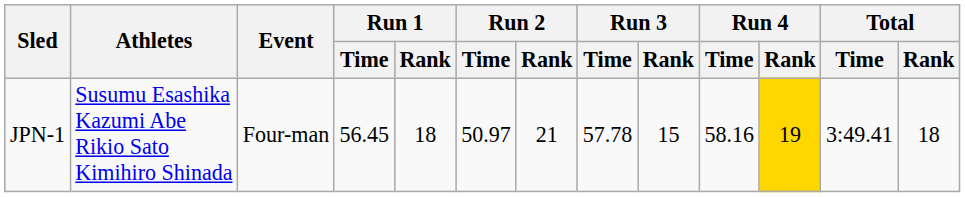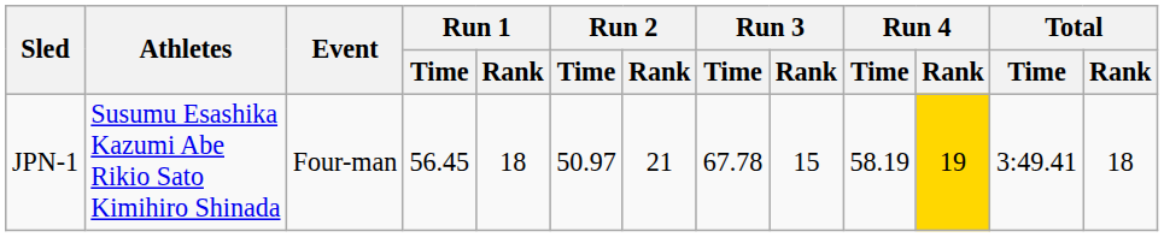JPN-1 | Run 3 / Time: 57.78 -> 67.78
JPN-1 | Run 4 / Time: 58.16 -> 58.19
